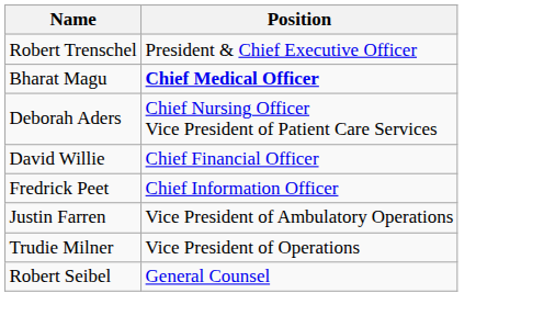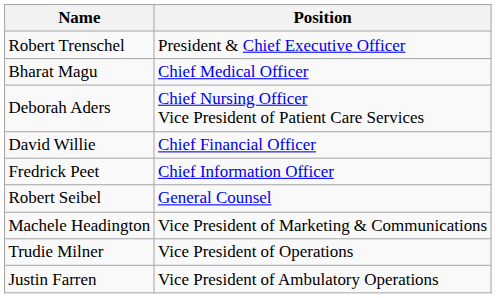Bharat Magu | Position: bold -> normal
rows swapped: Justin Farren <-> Robert Seibel
+ row: Machele Headington | Vice President of Marketing & Communications
